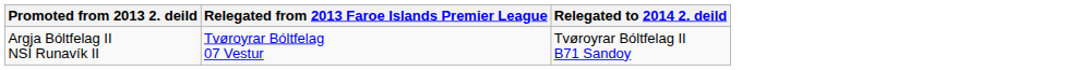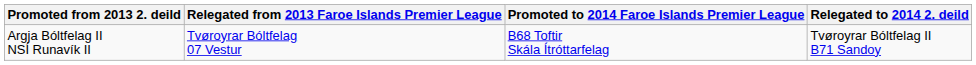+ column: Promoted to 2014 Faroe Islands Premier League | B68 Toftir Skála Ítróttarfelag
